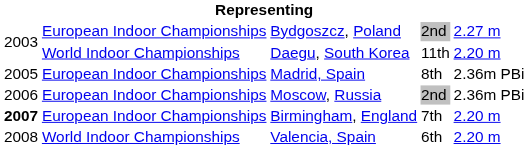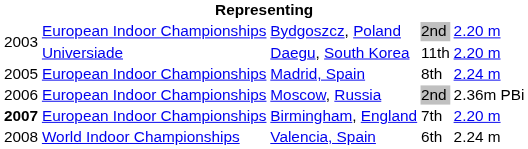Bydgoszcz, Poland | column 5: 2.27 m -> 2.20 m
Daegu, South Korea | column 2: World Indoor Championships -> Universiade
Madrid, Spain | column 5: 2.36m PBi -> 2.24 m
Valencia, Spain | column 5: 2.20 m -> 2.24 m
